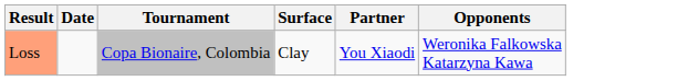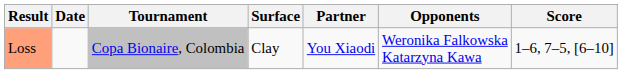+ column: Score | 1–6, 7–5, [6–10]
